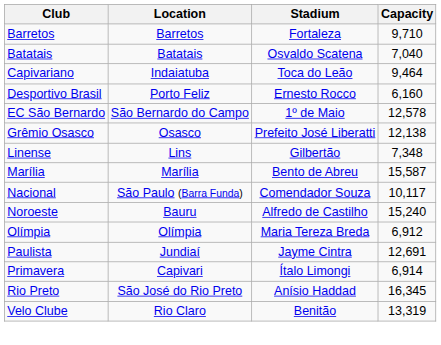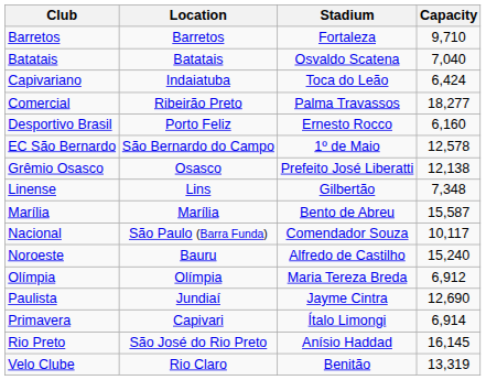Capivariano | Capacity: 9,464 -> 6,424
+ row: Comercial | Ribeirão Preto | Palma Travassos | 18,277
Paulista | Capacity: 12,691 -> 12,690
Rio Preto | Capacity: 16,345 -> 16,145
